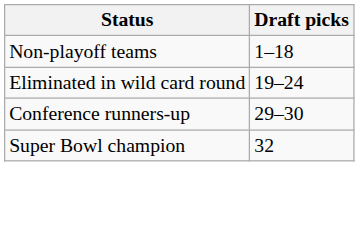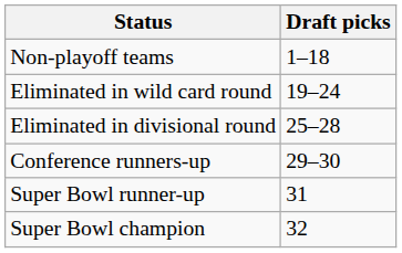+ row: Eliminated in divisional round | 25–28
+ row: Super Bowl runner-up | 31
